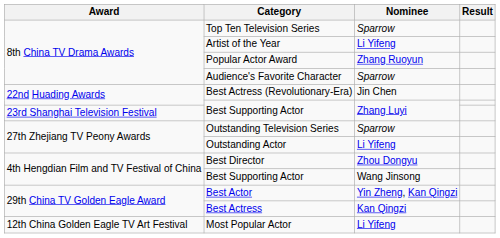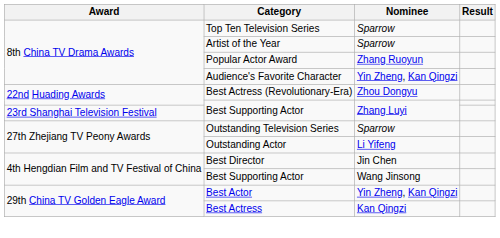Artist of the Year | Nominee: Li Yifeng -> Sparrow
Audience's Favorite Character | Nominee: Sparrow -> Yin Zheng, Kan Qingzi
Best Actress (Revolutionary-Era) | Nominee: Jin Chen -> Zhou Dongyu
Best Director | Nominee: Zhou Dongyu -> Jin Chen
- row: 12th China Golden Eagle TV Art Festival | Most Popular Actor | Li Yifeng
